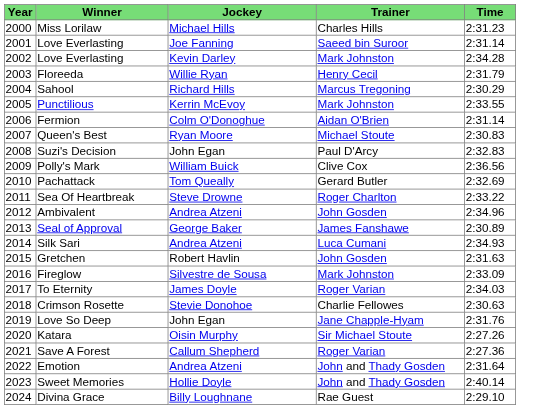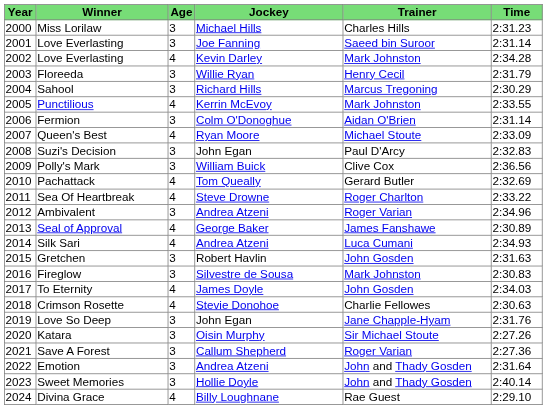+ column: Age | 3 | 3 | 4 | 3 | 3 | 4 | 3 | 4 | 3 | 3 | 4 | 4 | 3 | 4 | 4 | 3 | 3 | 4 | 4 | 3 | 3 | 3 | 3 | 3 | 4
Queen's Best | Time: 2:30.83 -> 2:33.09
Ambivalent | Trainer: John Gosden -> Roger Varian
Fireglow | Time: 2:33.09 -> 2:30.83
To Eternity | Trainer: Roger Varian -> John Gosden
